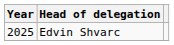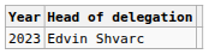Edvin Shvarc | Year: 2025 -> 2023
